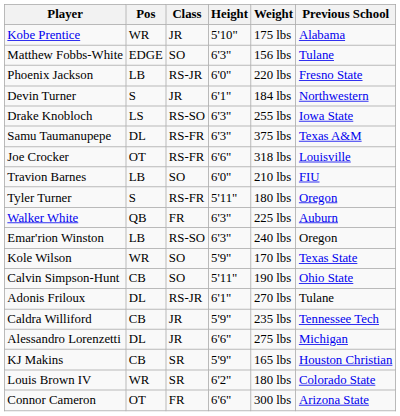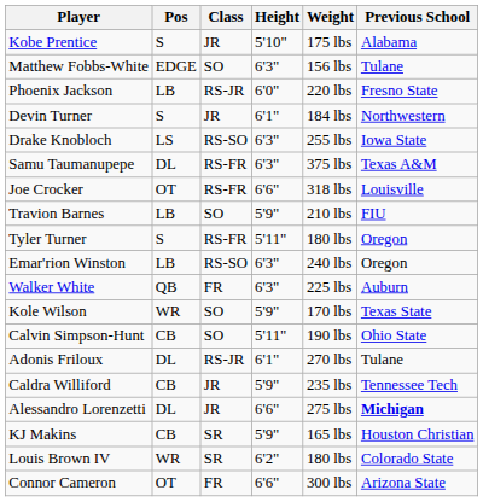Kobe Prentice | Pos: WR -> S
Travion Barnes | Height: 6'0" -> 5'9"
rows swapped: Walker White <-> Emar'rion Winston
Alessandro Lorenzetti | Previous School: normal -> bold
